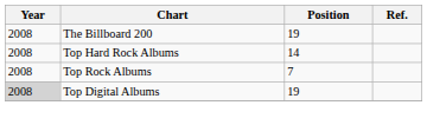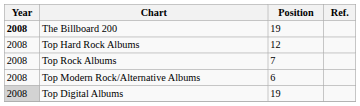The Billboard 200 | Year: normal -> bold
Top Hard Rock Albums | Position: 14 -> 12
+ row: 2008 | Top Modern Rock/Alternative Albums | 6
